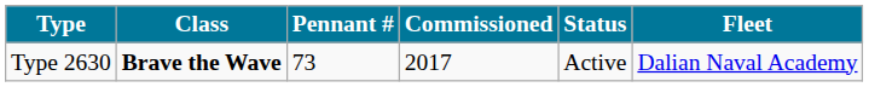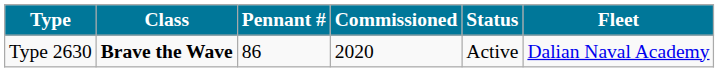Type 2630 | Pennant #: 73 -> 86
Type 2630 | Commissioned: 2017 -> 2020
